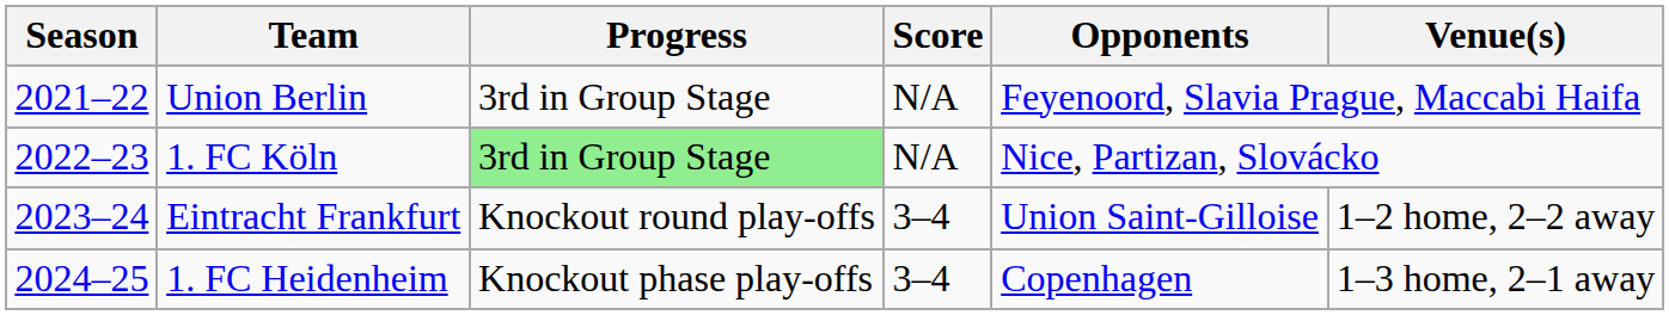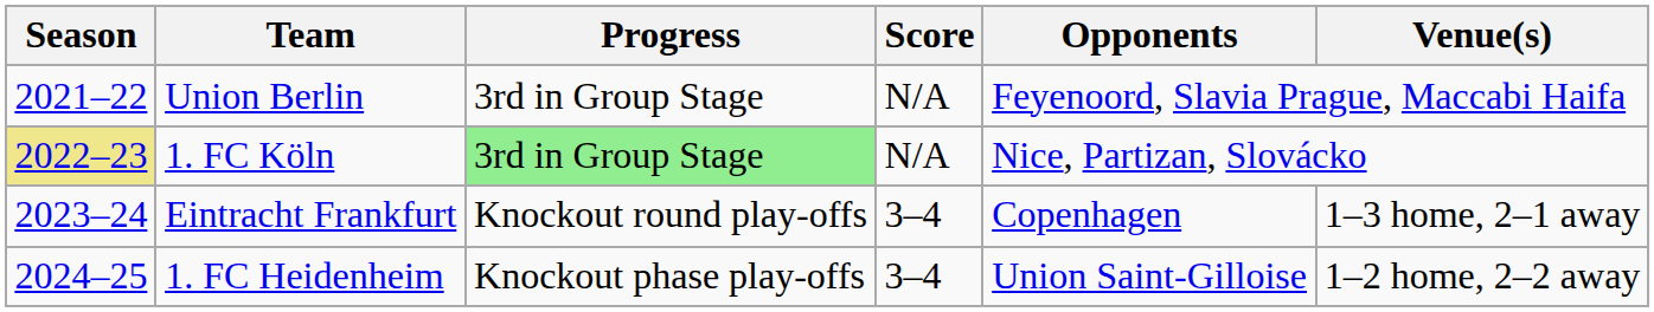1. FC Köln | Season: no background -> khaki background
Eintracht Frankfurt | Opponents: Union Saint-Gilloise -> Copenhagen
Eintracht Frankfurt | Venue(s): 1–2 home, 2–2 away -> 1–3 home, 2–1 away
1. FC Heidenheim | Opponents: Copenhagen -> Union Saint-Gilloise
1. FC Heidenheim | Venue(s): 1–3 home, 2–1 away -> 1–2 home, 2–2 away
